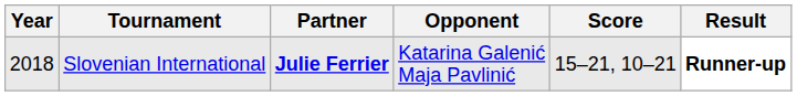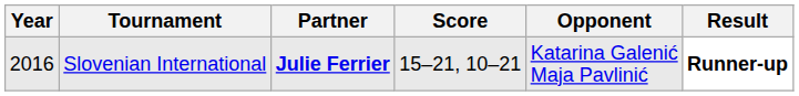columns swapped: Opponent <-> Score
Slovenian International | Year: 2018 -> 2016
